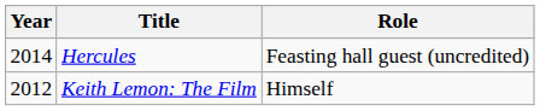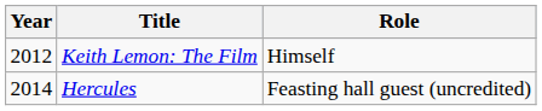rows swapped: Keith Lemon: The Film <-> Hercules
